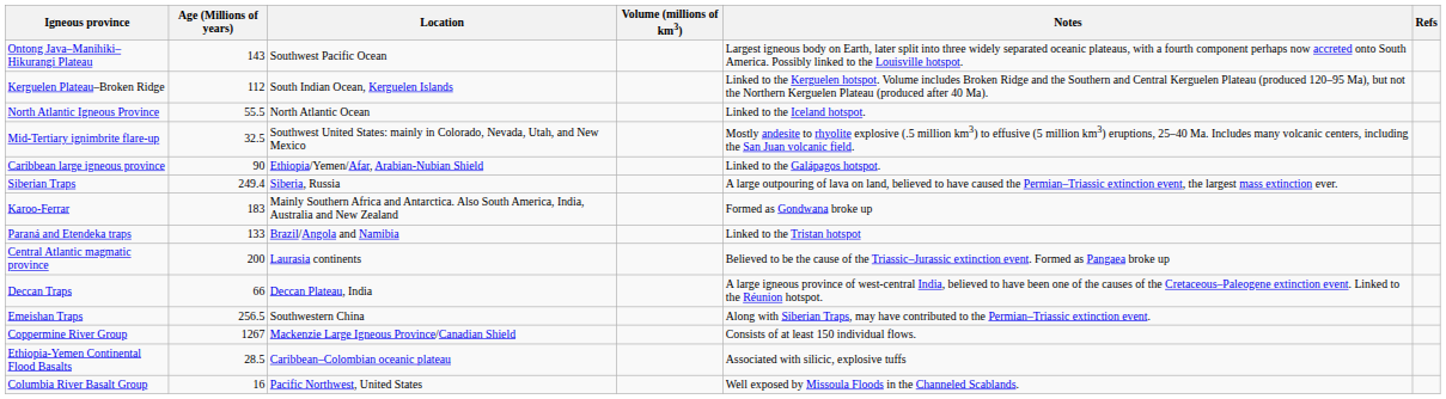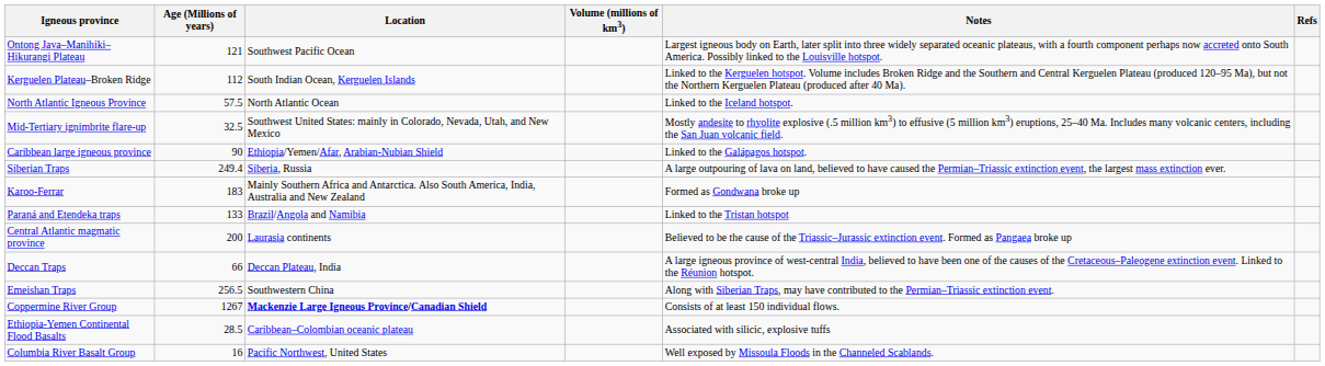Ontong Java–Manihiki–Hikurangi Plateau | Age (Millions of years): 143 -> 121
North Atlantic Igneous Province | Age (Millions of years): 55.5 -> 57.5
Coppermine River Group | Location: normal -> bold
